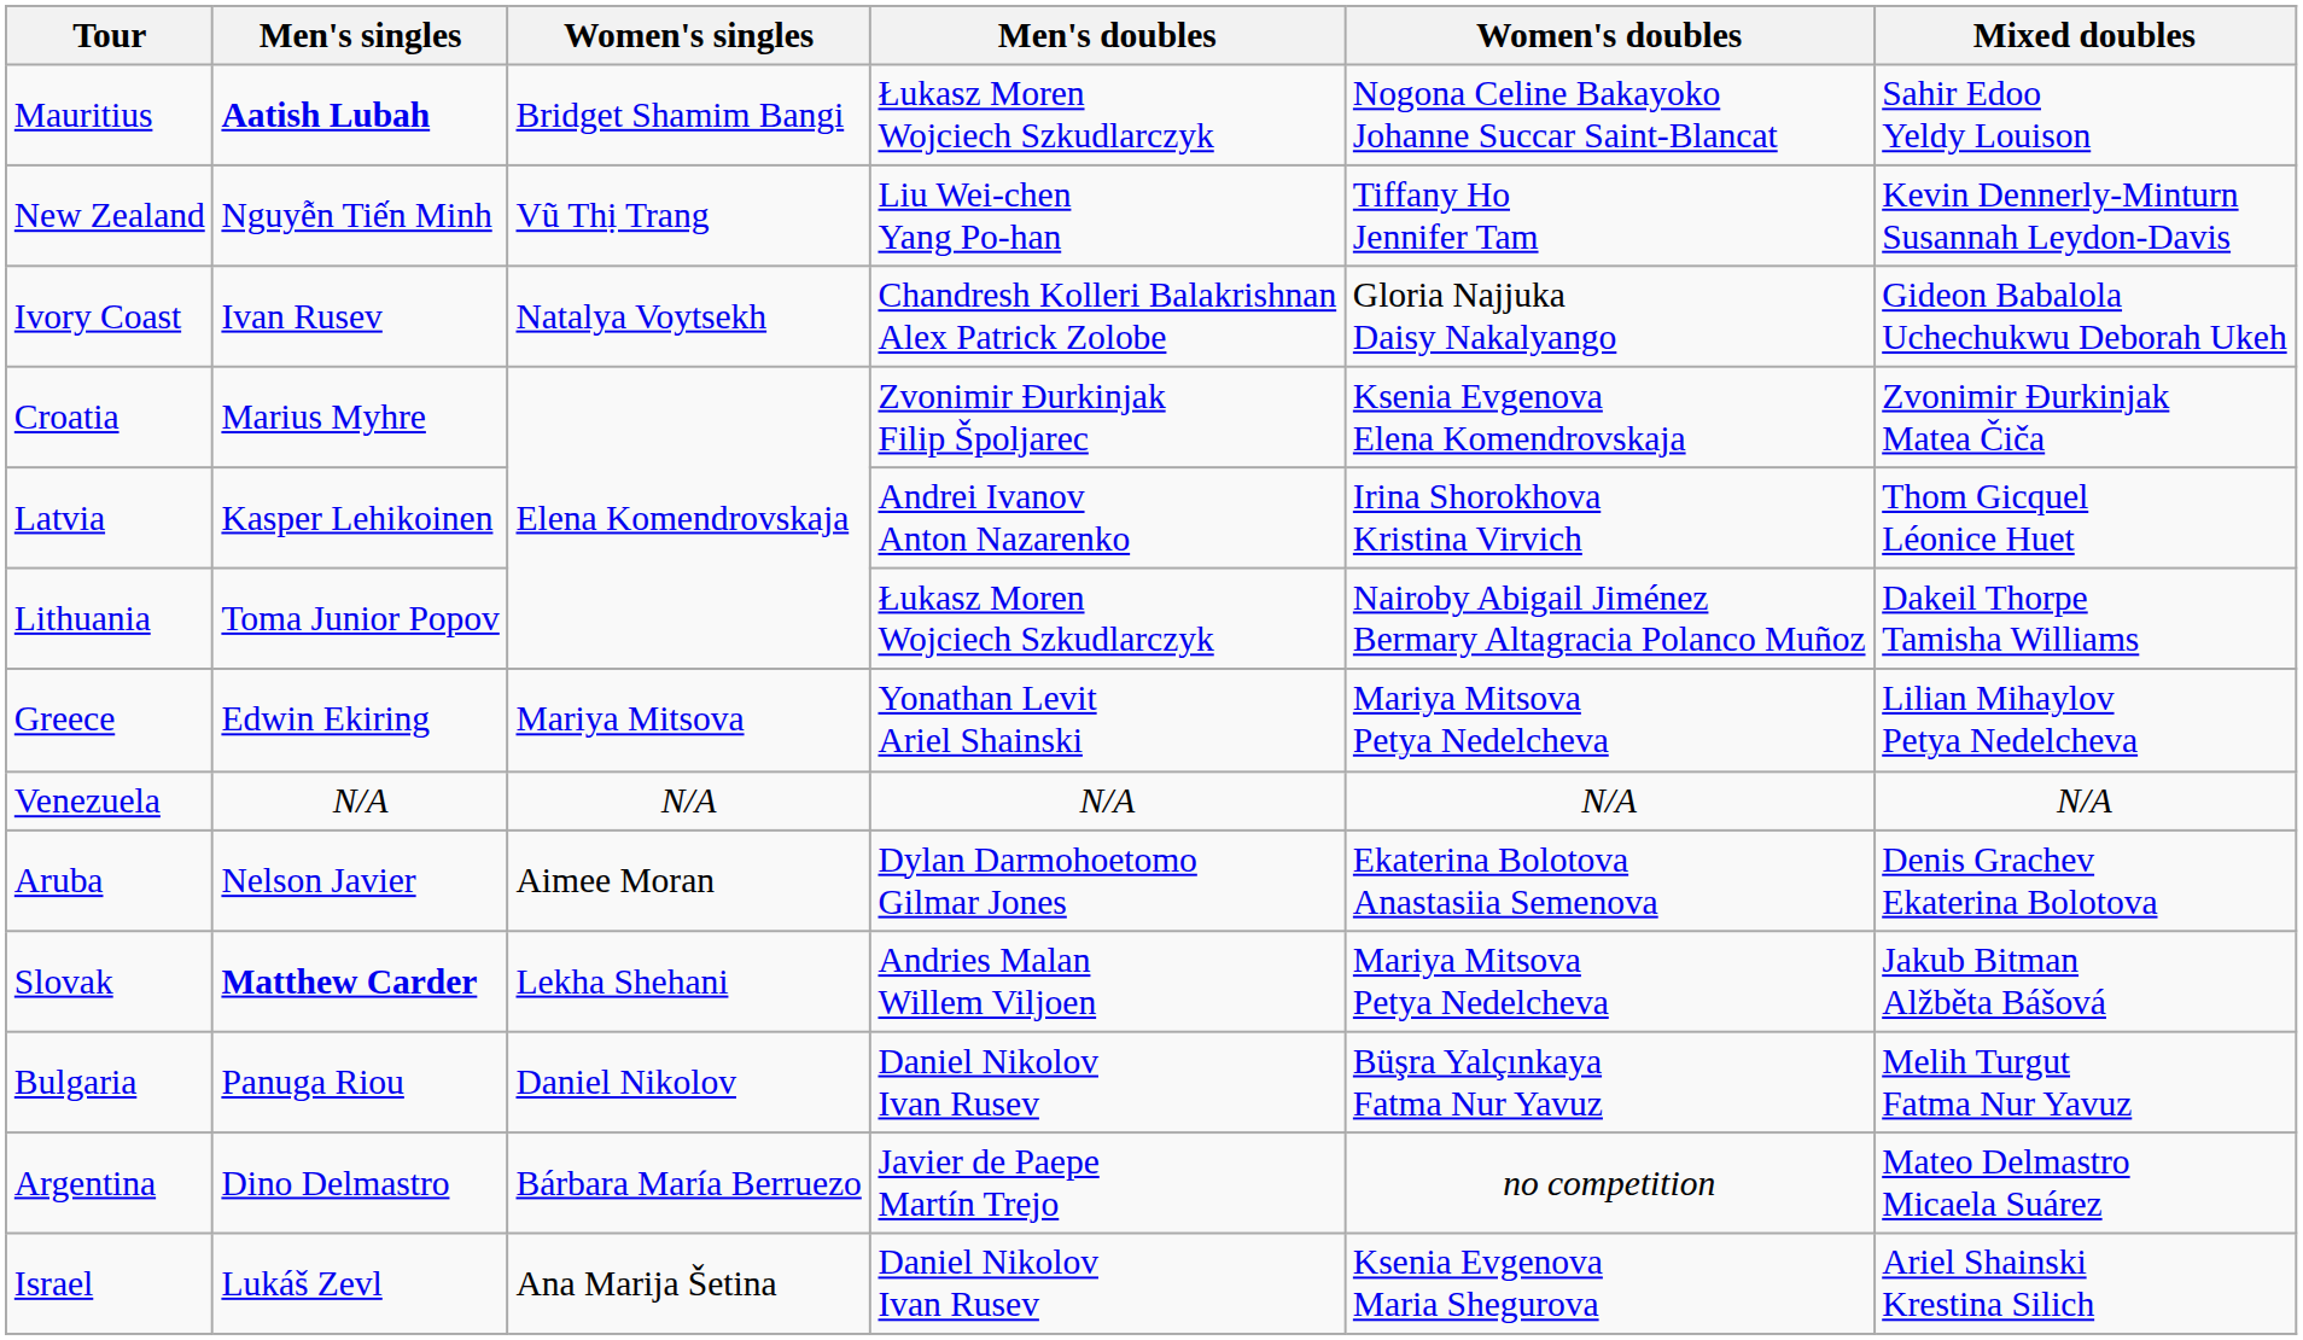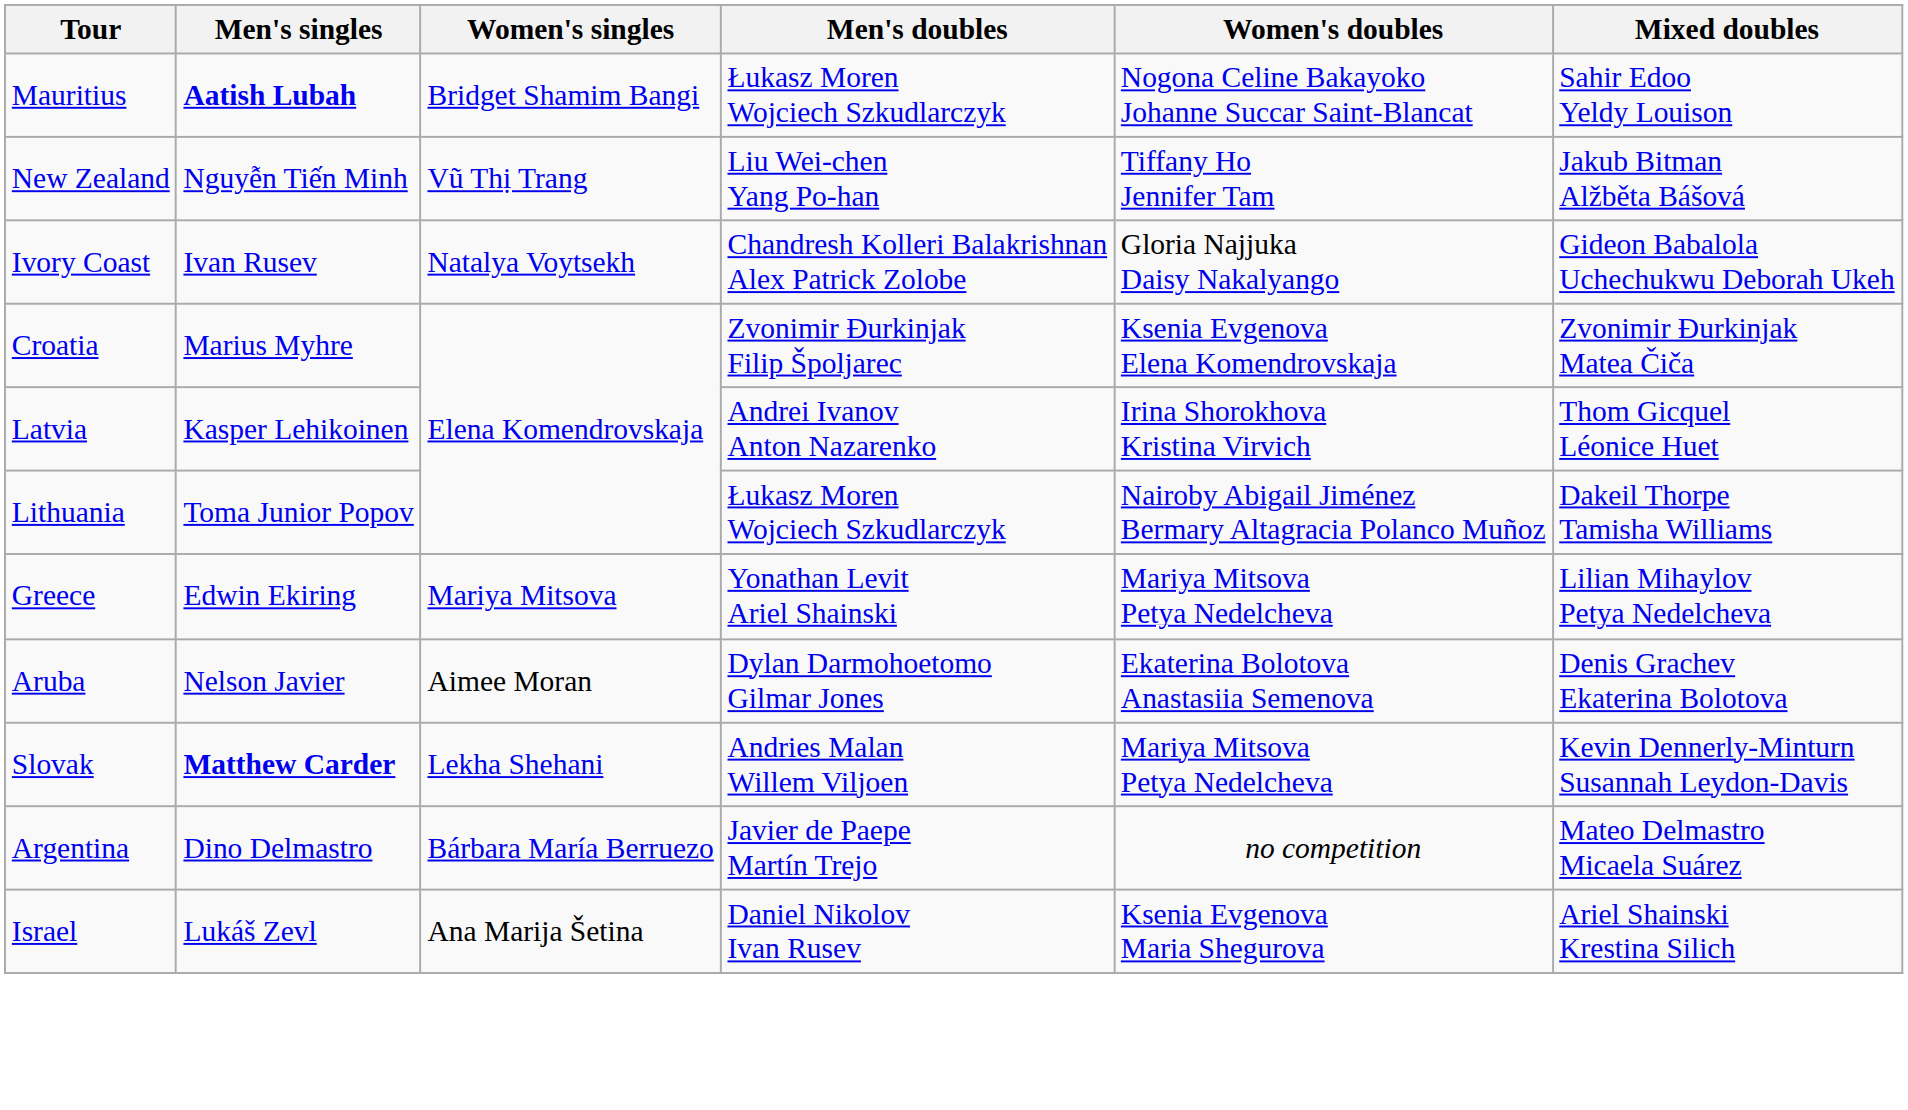New Zealand | Mixed doubles: Kevin Dennerly-Minturn Susannah Leydon-Davis -> Jakub Bitman Alžběta Bášová
- row: Venezuela | N/A | N/A | N/A | N/A | N/A
Slovak | Mixed doubles: Jakub Bitman Alžběta Bášová -> Kevin Dennerly-Minturn Susannah Leydon-Davis
- row: Bulgaria | Panuga Riou | Daniel Nikolov | Daniel Nikolov Ivan Rusev | Büşra Yalçınkaya Fatma Nur Yavuz | Melih Turgut Fatma Nur Yavuz
